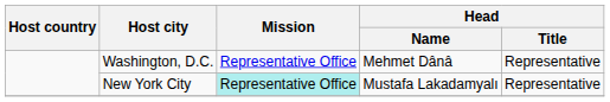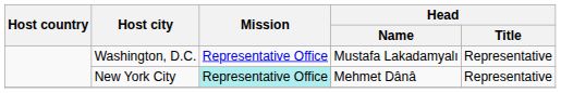Washington, D.C. | Head / Name: Mehmet Dânâ -> Mustafa Lakadamyalı
New York City | Head / Name: Mustafa Lakadamyalı -> Mehmet Dânâ
